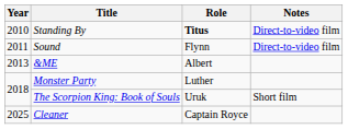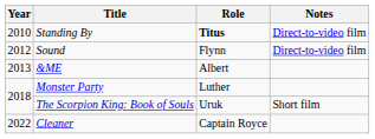Sound | Year: 2011 -> 2012
Cleaner | Year: 2025 -> 2022
